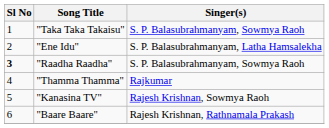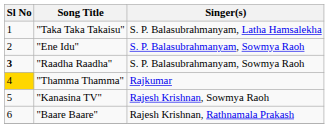"Taka Taka Takaisu" | Singer(s): S. P. Balasubrahmanyam, Sowmya Raoh -> S. P. Balasubrahmanyam, Latha Hamsalekha
"Ene Idu" | Singer(s): S. P. Balasubrahmanyam, Latha Hamsalekha -> S. P. Balasubrahmanyam, Sowmya Raoh
"Thamma Thamma" | Sl No: no background -> gold background
